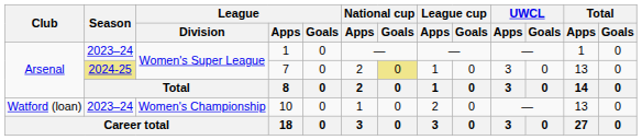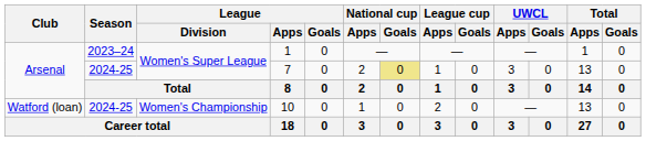7 | Season: khaki background -> no background
10 | Season: 2023–24 -> 2024-25
